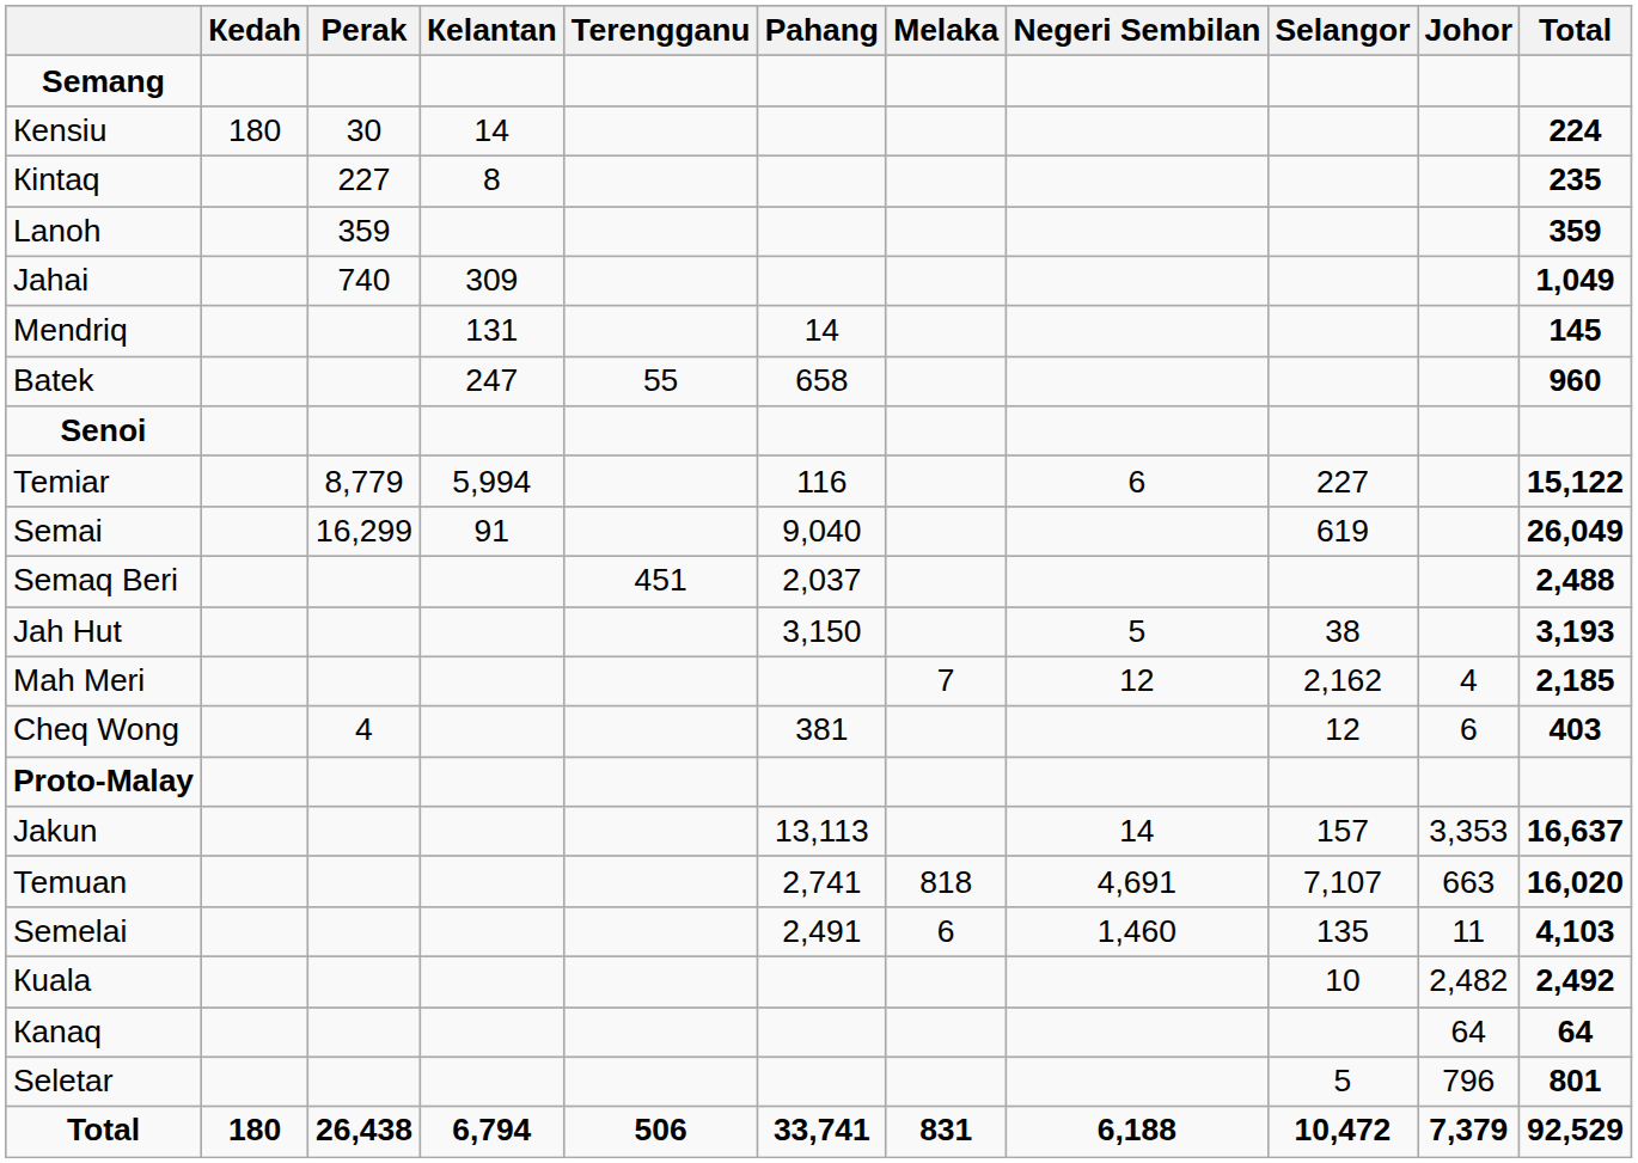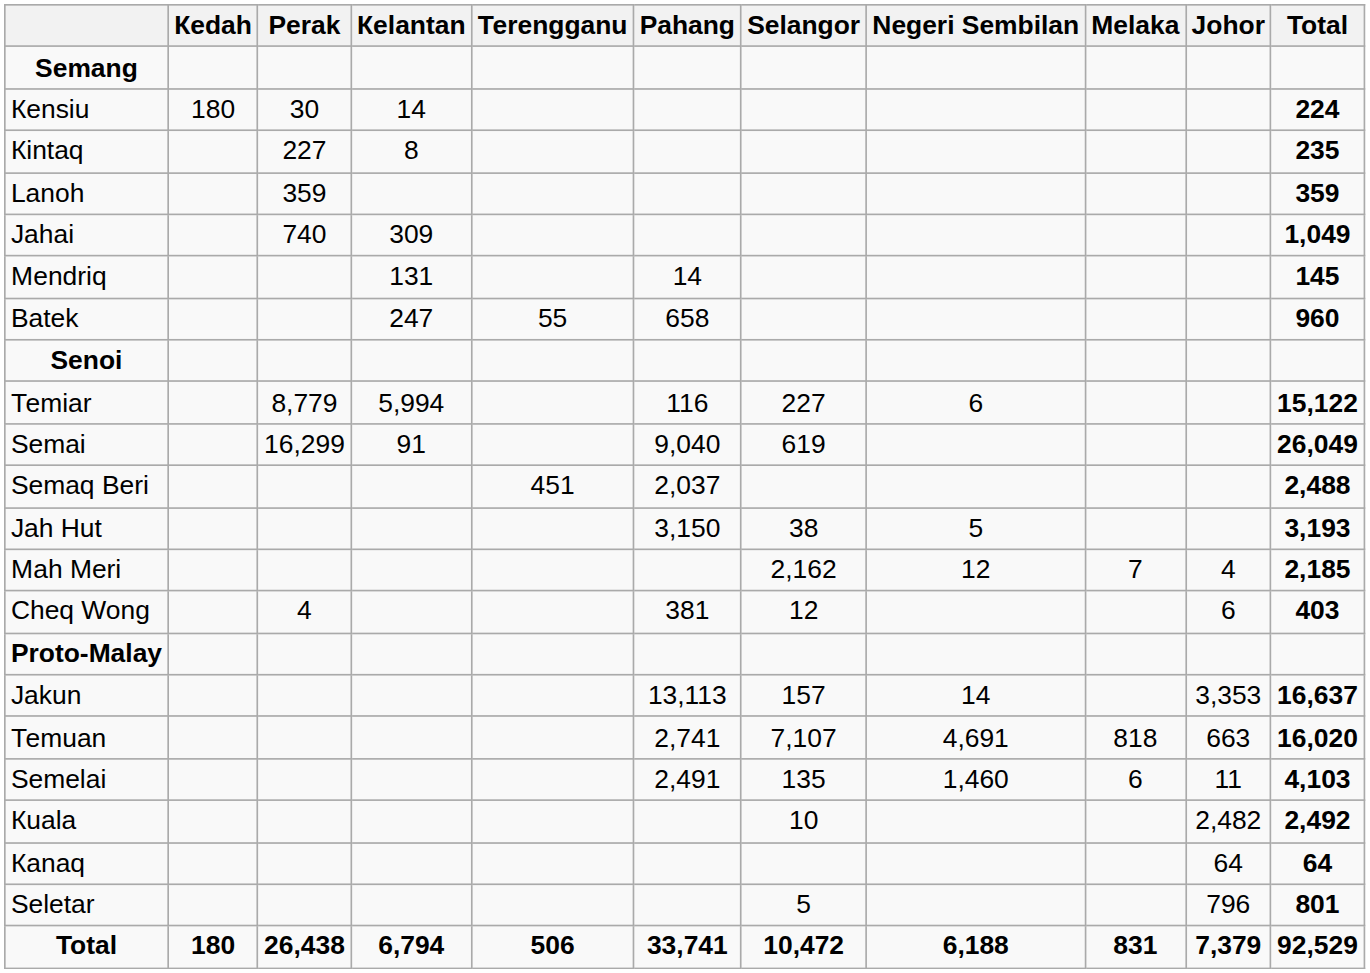columns swapped: Selangor <-> Меlaka
